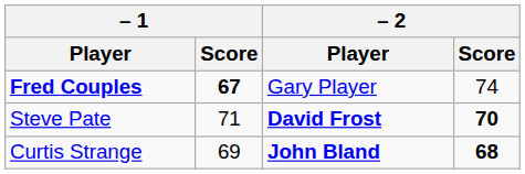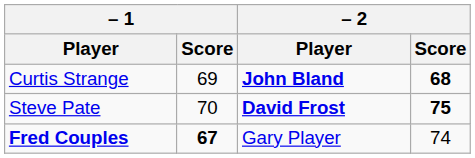rows swapped: Curtis Strange <-> Fred Couples
Steve Pate | – 1 / Score: 71 -> 70
Steve Pate | – 2 / Score: 70 -> 75
